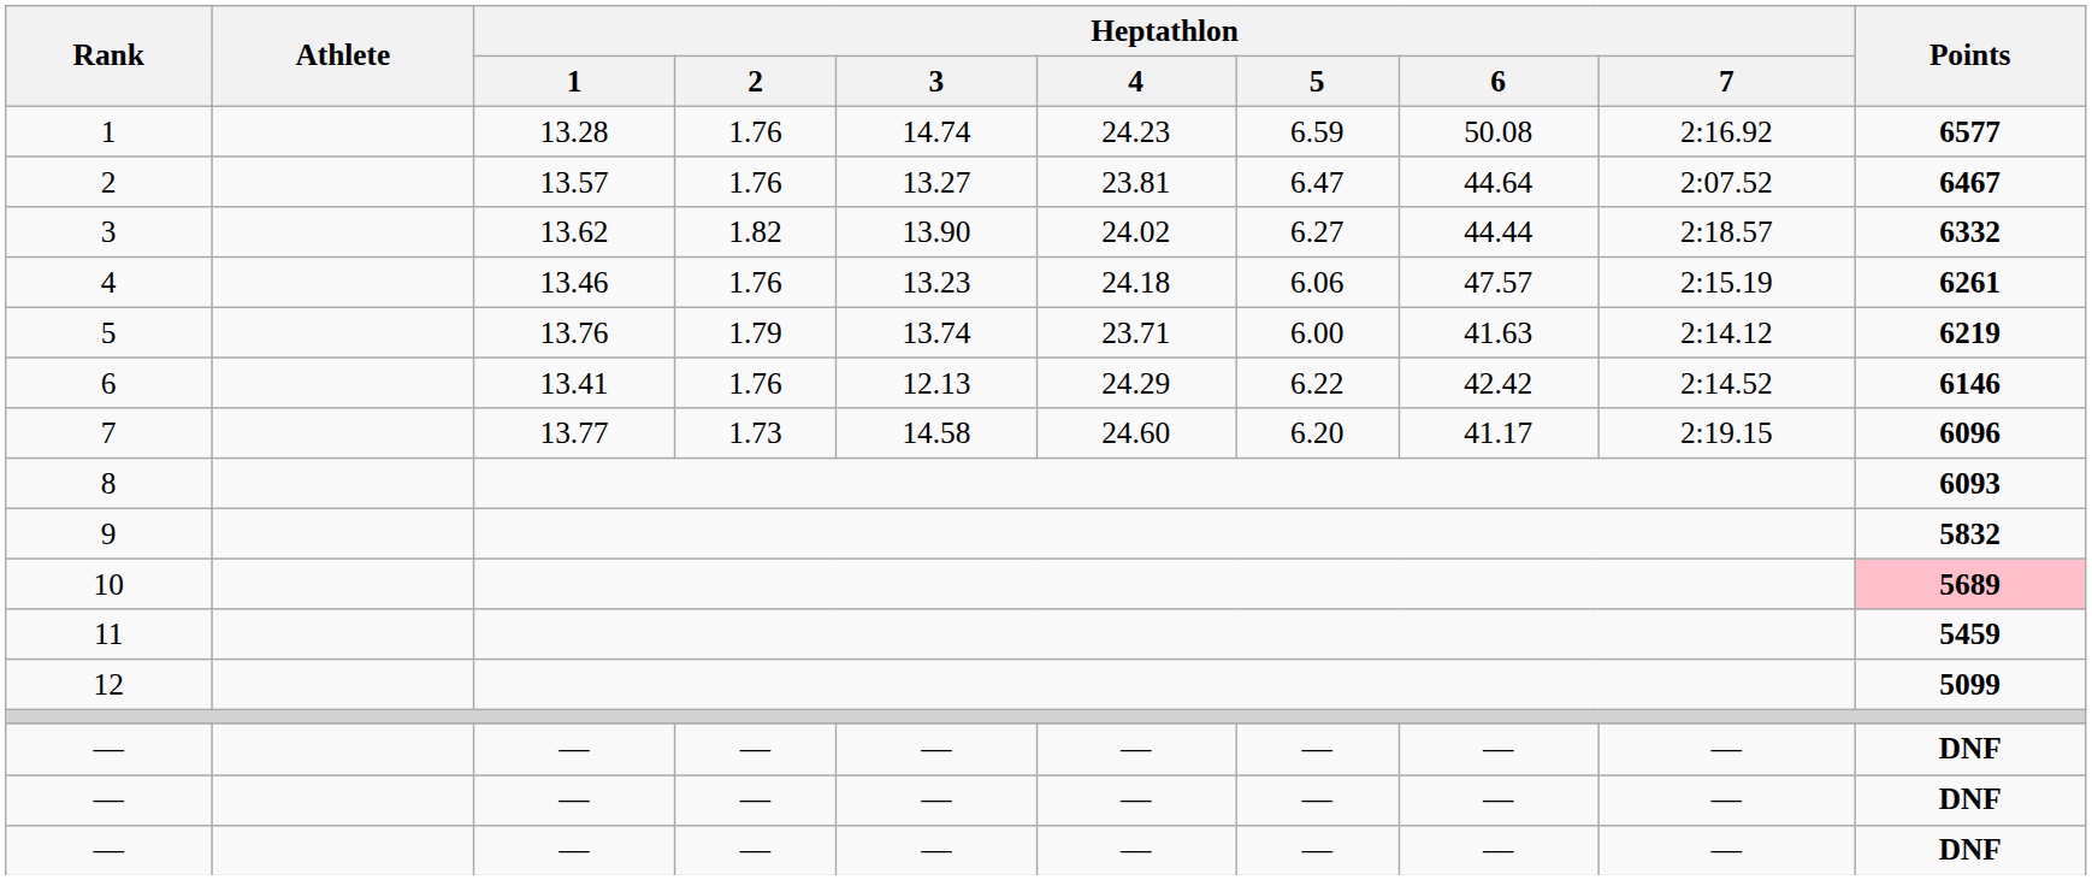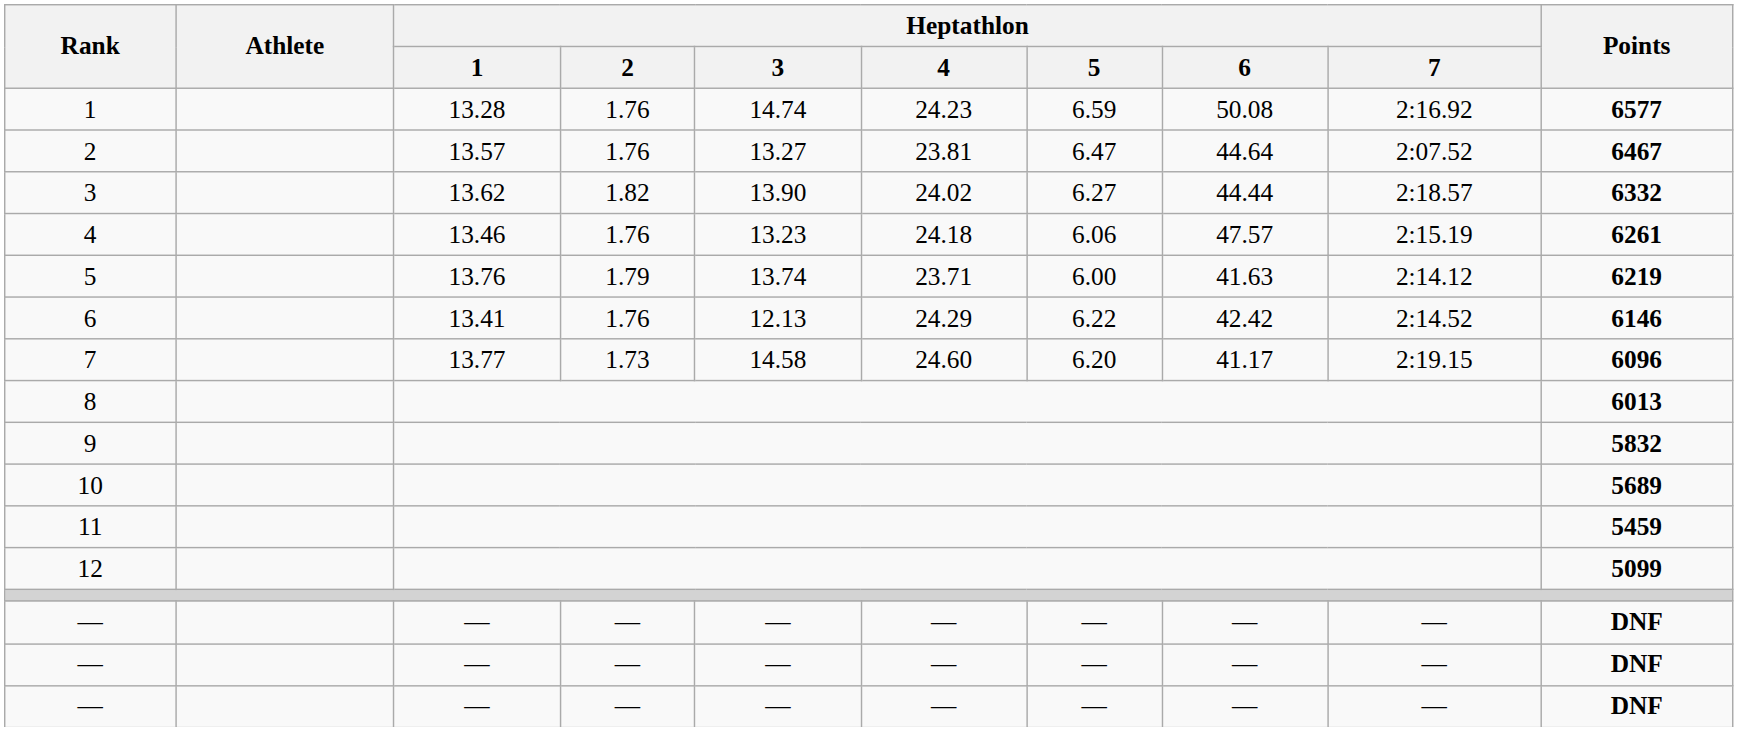8 | Points: 6093 -> 6013
10 | Points: pink background -> no background
